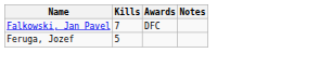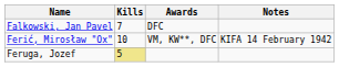+ row: Ferić, Mirosław "Ox" | 10 | VM, KW**, DFC | KIFA 14 February 1942
Feruga, Jozef | Kills: no background -> khaki background
